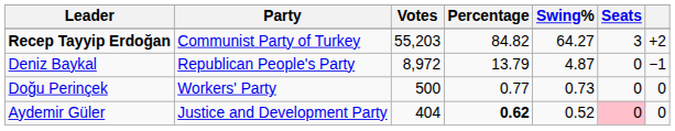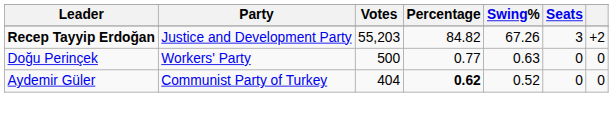Recep Tayyip Erdoğan | Party: Communist Party of Turkey -> Justice and Development Party
Recep Tayyip Erdoğan | Swing%: 64.27 -> 67.26
- row: Deniz Baykal | Republican People's Party | 8,972 | 13.79 | 4.87 | 0 | −1
Doğu Perinçek | Swing%: 0.73 -> 0.63
Aydemir Güler | Party: Justice and Development Party -> Communist Party of Turkey
Aydemir Güler | Seats: pink background -> no background
